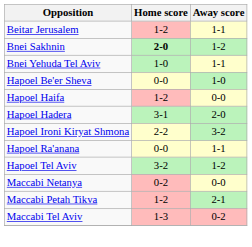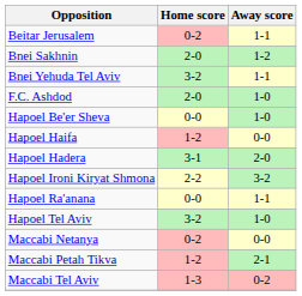Beitar Jerusalem | Home score: 1-2 -> 0-2
Bnei Sakhnin | Home score: bold -> normal
Bnei Yehuda Tel Aviv | Home score: 1-0 -> 3-2
+ row: F.C. Ashdod | 2-0 | 1-0
Hapoel Tel Aviv | Away score: 1-2 -> 1-0
